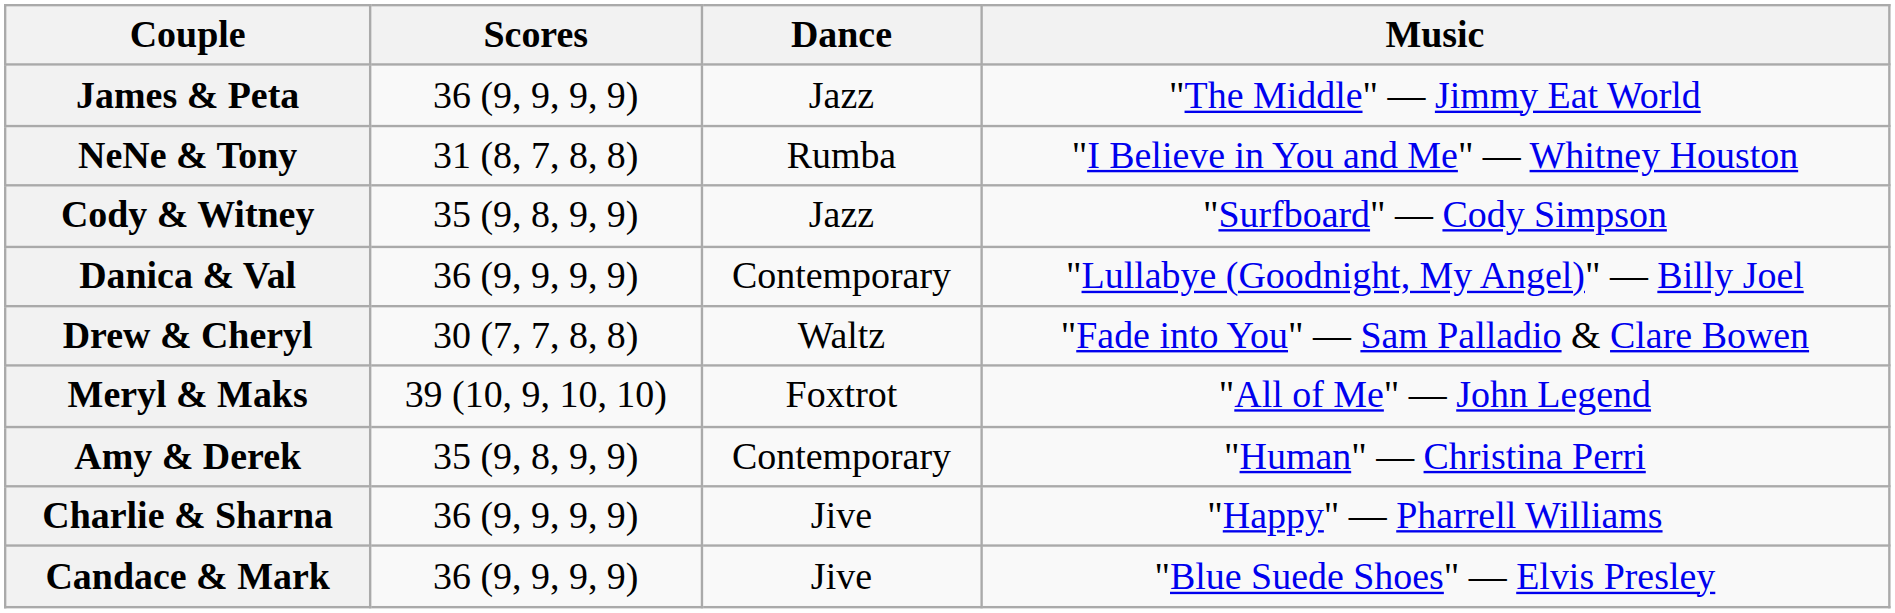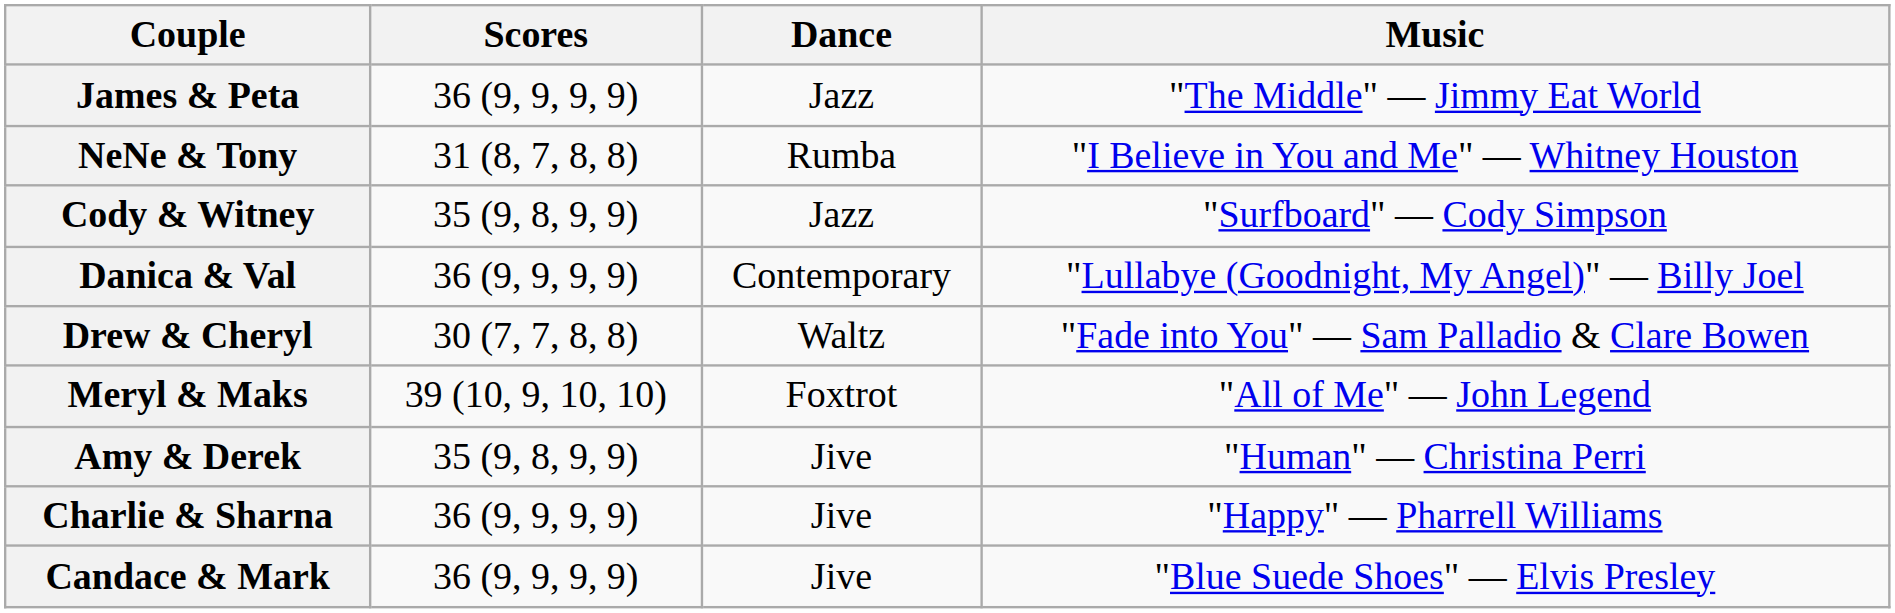Amy & Derek | Dance: Contemporary -> Jive
